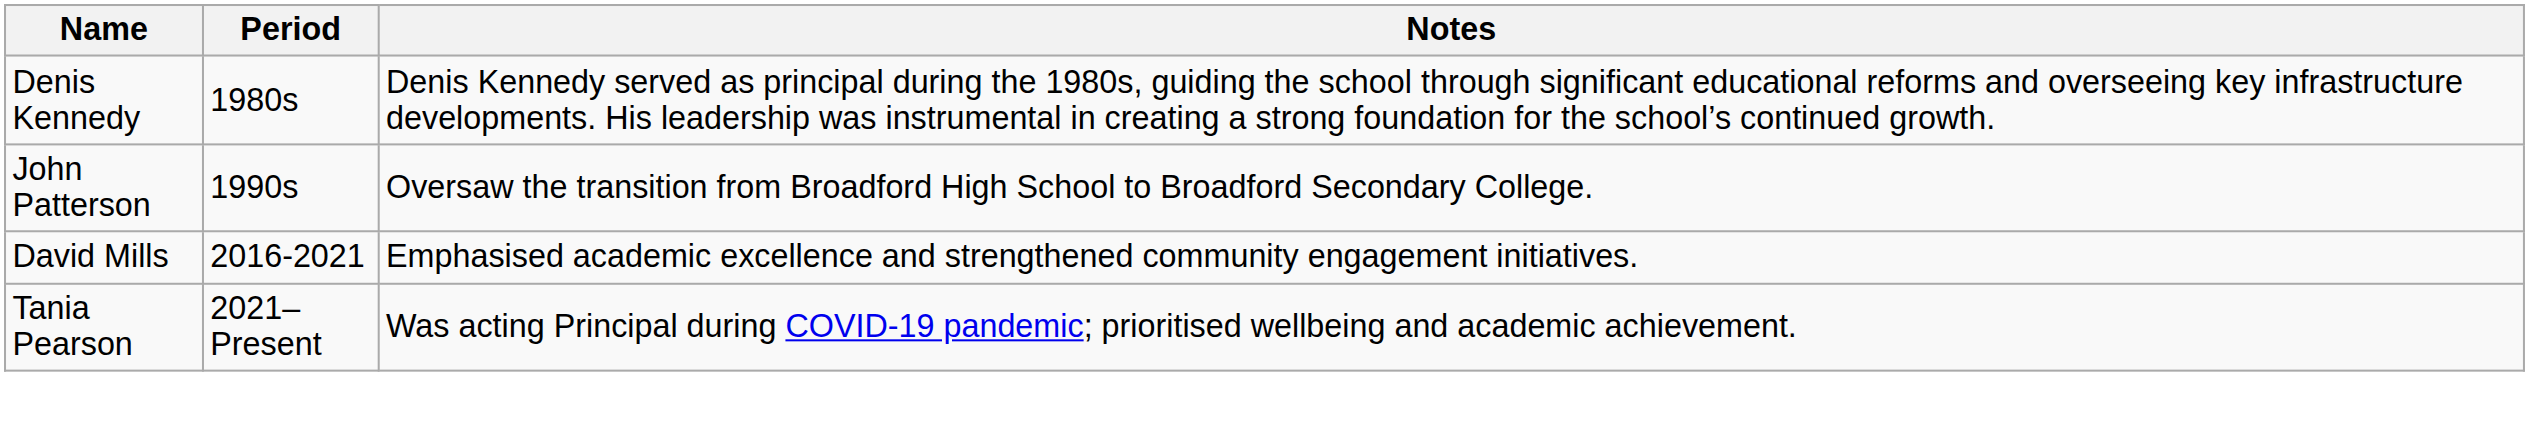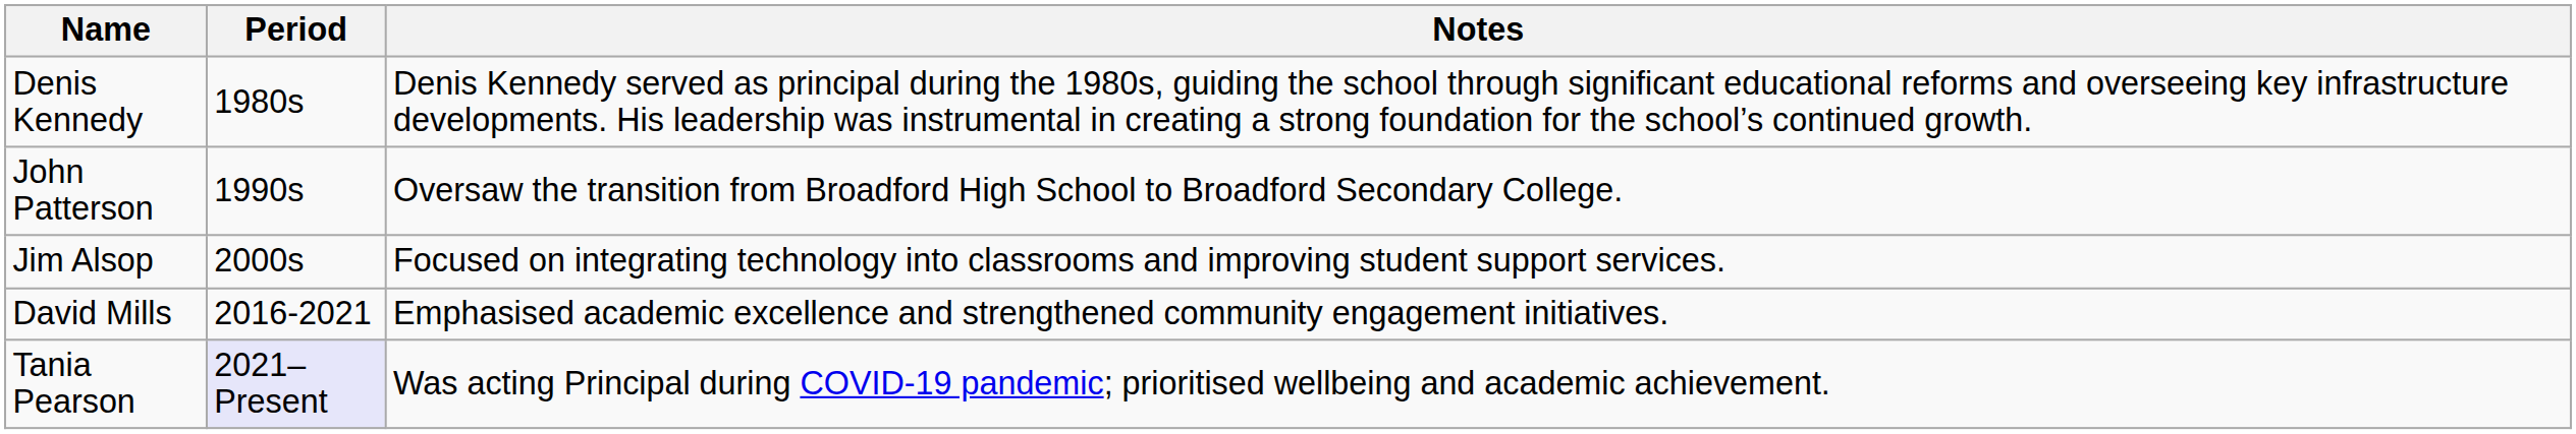+ row: Jim Alsop | 2000s | Focused on integrating technology into classrooms and improving student support services.
Tania Pearson | Period: no background -> lavender background
